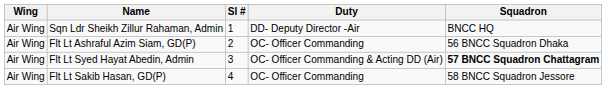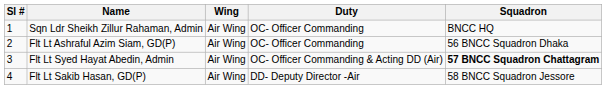columns swapped: Sl # <-> Wing
Sqn Ldr Sheikh Zillur Rahaman, Admin | Duty: DD- Deputy Director -Air -> OC- Officer Commanding
Flt Lt Sakib Hasan, GD(P) | Duty: OC- Officer Commanding -> DD- Deputy Director -Air
